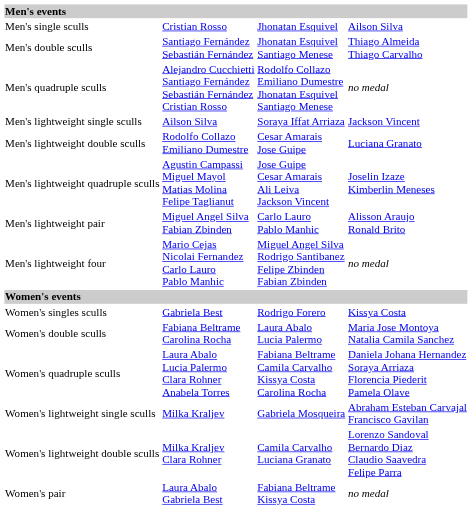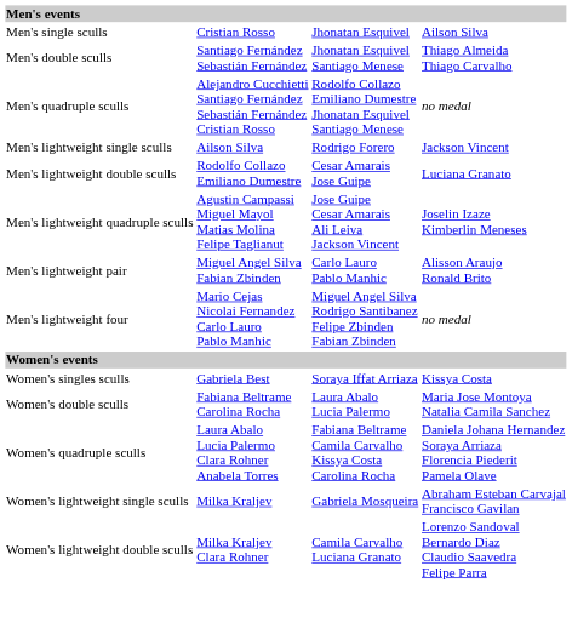Men's lightweight single sculls | column 3: Soraya Iffat Arriaza -> Rodrigo Forero
Women's singles sculls | column 3: Rodrigo Forero -> Soraya Iffat Arriaza
- row: Women's pair | Laura Abalo Gabriela Best | Fabiana Beltrame Kissya Costa | no medal
